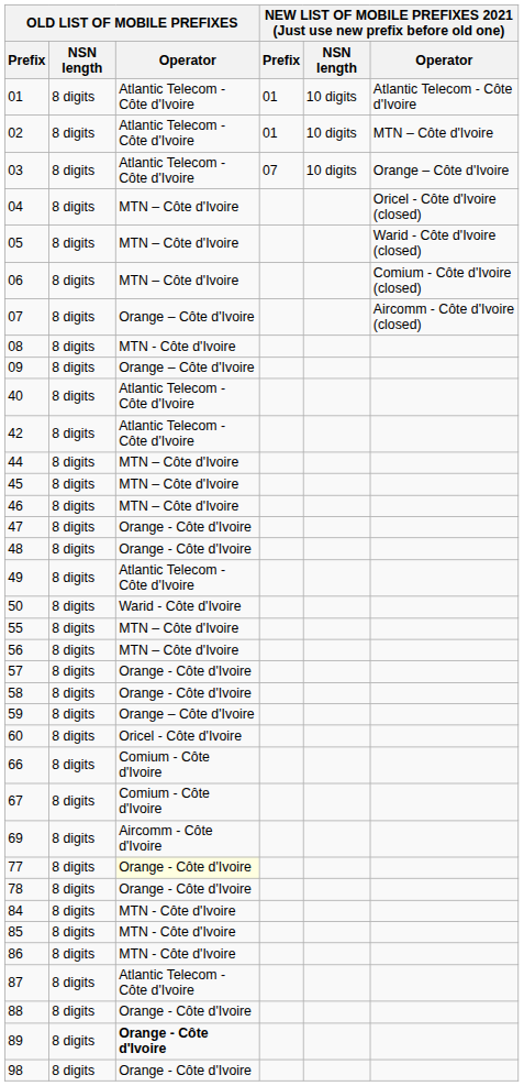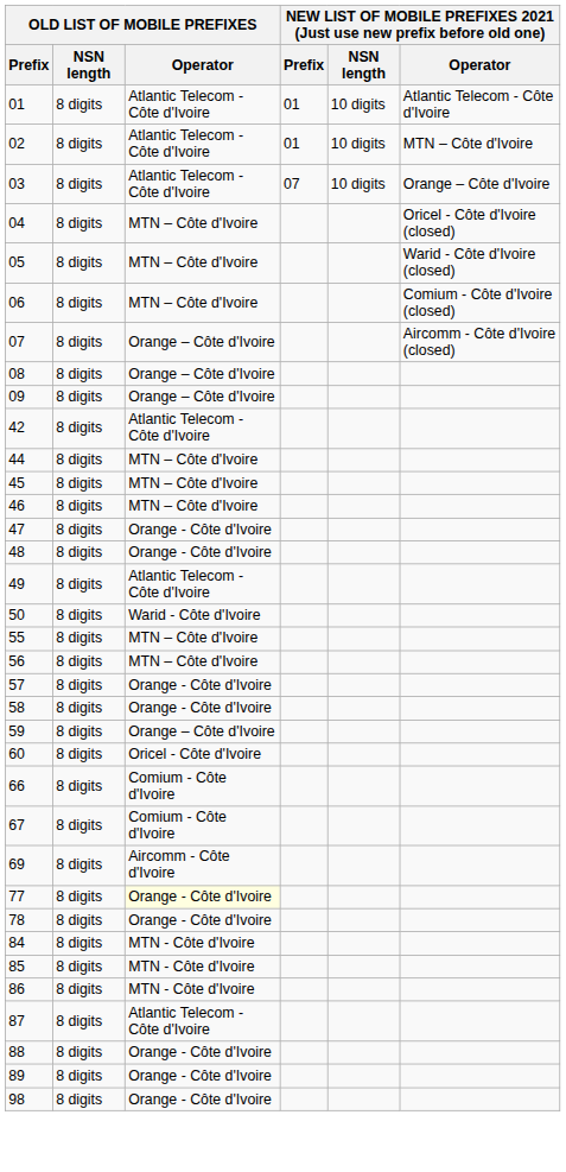08 | OLD LIST OF MOBILE PREFIXES / Operator: MTN - Côte d'Ivoire -> Orange – Côte d'Ivoire
- row: 40 | 8 digits | Atlantic Telecom - Côte d'Ivoire
89 | OLD LIST OF MOBILE PREFIXES / Operator: bold -> normal
